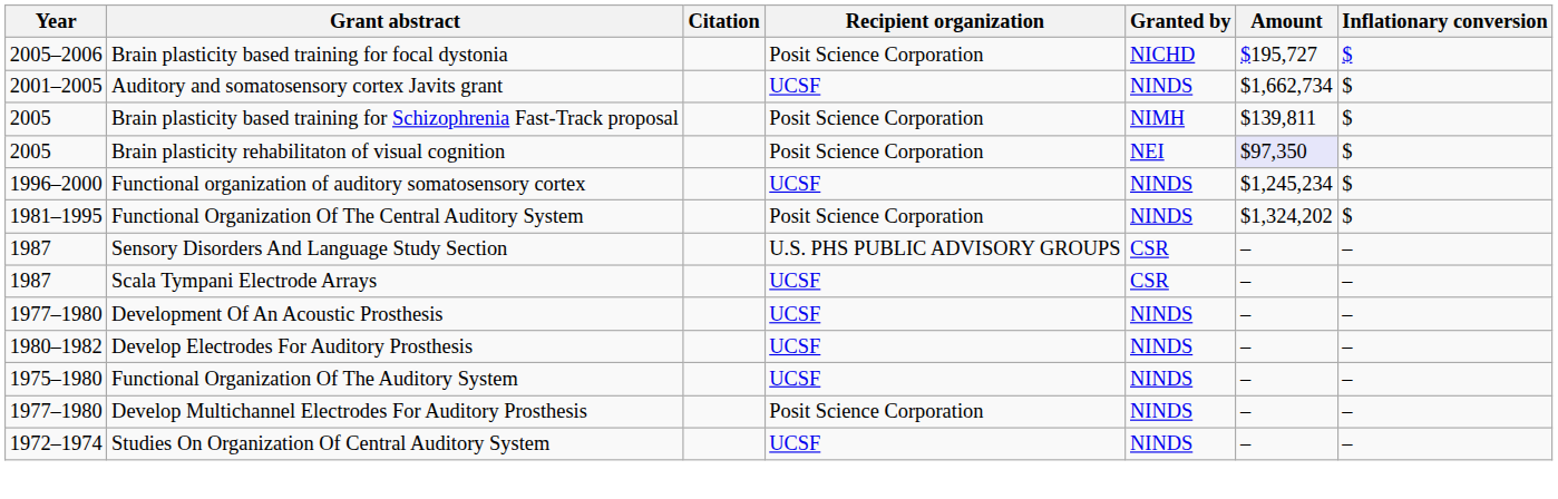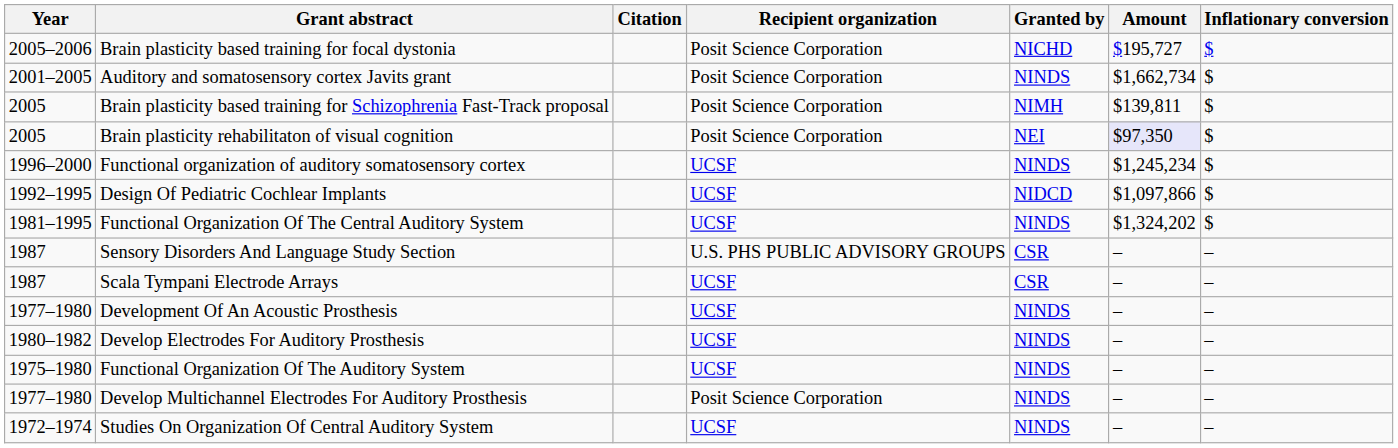Auditory and somatosensory cortex Javits grant | Recipient organization: UCSF -> Posit Science Corporation
+ row: 1992–1995 | Design Of Pediatric Cochlear Implants | UCSF | NIDCD | $1,097,866 | $
Functional Organization Of The Central Auditory System | Recipient organization: Posit Science Corporation -> UCSF
